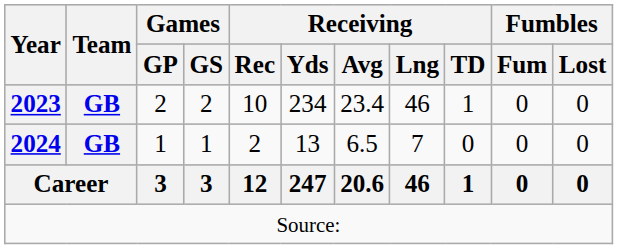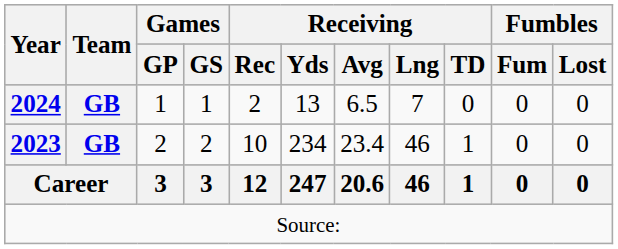rows swapped: 2023 <-> 2024
